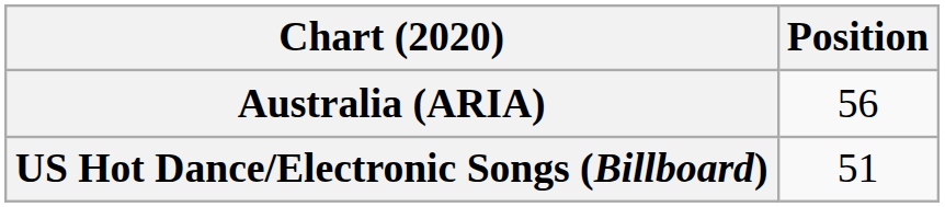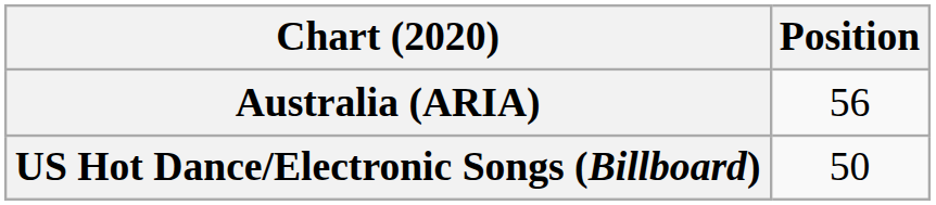US Hot Dance/Electronic Songs (Billboard) | Position: 51 -> 50
